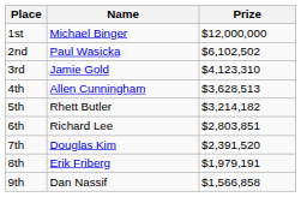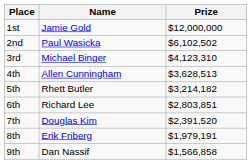1st | Name: Michael Binger -> Jamie Gold
3rd | Name: Jamie Gold -> Michael Binger
